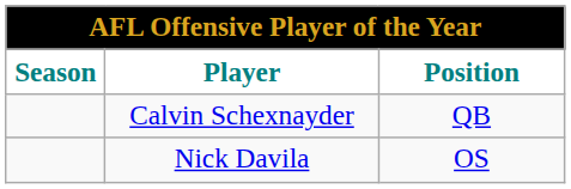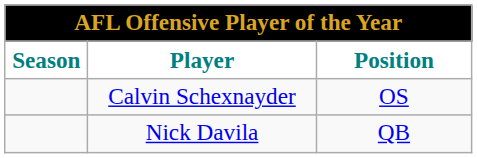Calvin Schexnayder | Position: QB -> OS
Nick Davila | Position: OS -> QB
